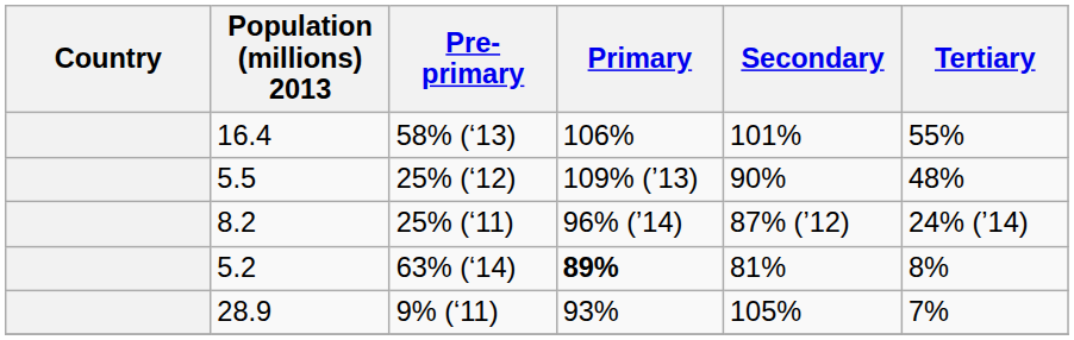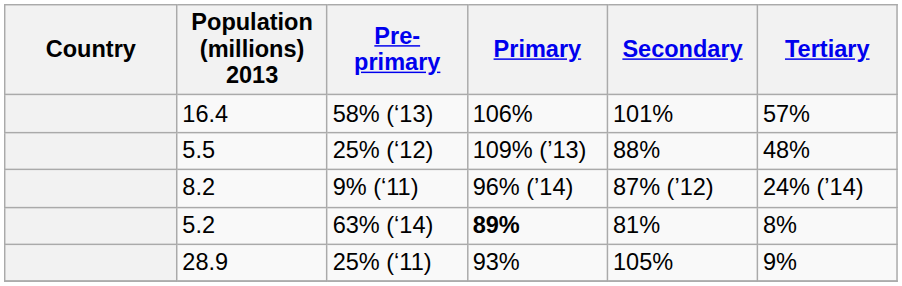16.4 | Tertiary: 55% -> 57%
5.5 | Secondary: 90% -> 88%
8.2 | Pre-primary: 25% (‘11) -> 9% (‘11)
28.9 | Pre-primary: 9% (‘11) -> 25% (‘11)
28.9 | Tertiary: 7% -> 9%
